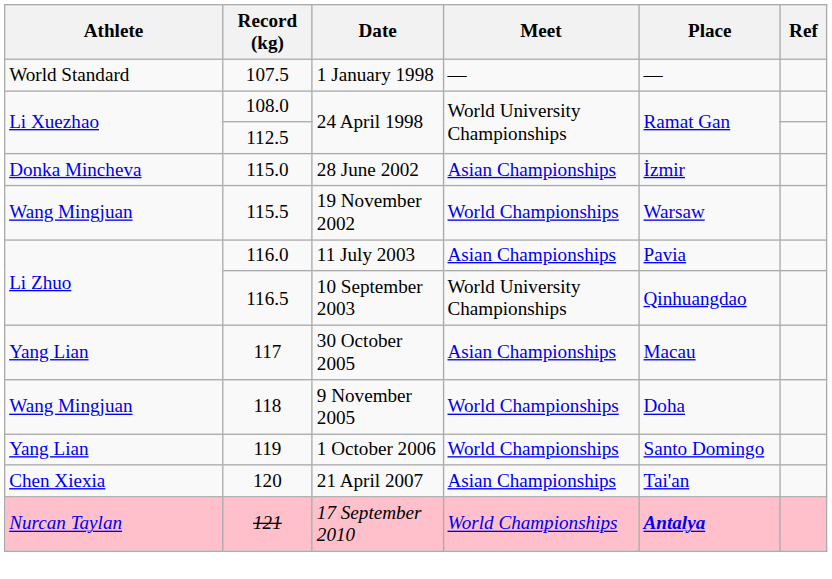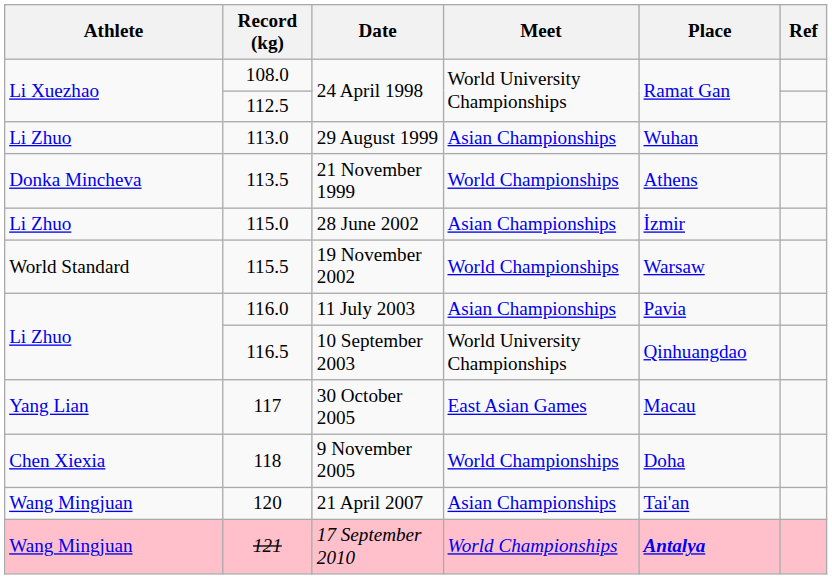- row: World Standard | 107.5 | 1 January 1998 | — | —
+ row: Li Zhuo | 113.0 | 29 August 1999 | Asian Championships | Wuhan
+ row: Donka Mincheva | 113.5 | 21 November 1999 | World Championships | Athens
28 June 2002 | Athlete: Donka Mincheva -> Li Zhuo
19 November 2002 | Athlete: Wang Mingjuan -> World Standard
30 October 2005 | Meet: Asian Championships -> East Asian Games
9 November 2005 | Athlete: Wang Mingjuan -> Chen Xiexia
- row: Yang Lian | 119 | 1 October 2006 | World Championships | Santo Domingo
21 April 2007 | Athlete: Chen Xiexia -> Wang Mingjuan
17 September 2010 | Athlete: Nurcan Taylan -> Wang Mingjuan
